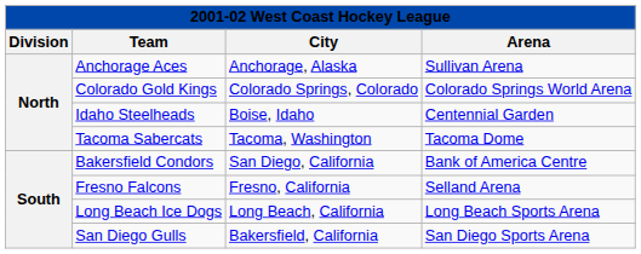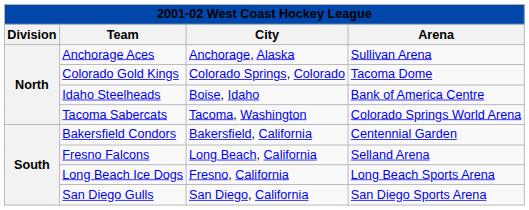Colorado Gold Kings | Arena: Colorado Springs World Arena -> Tacoma Dome
Idaho Steelheads | Arena: Centennial Garden -> Bank of America Centre
Tacoma Sabercats | Arena: Tacoma Dome -> Colorado Springs World Arena
Bakersfield Condors | City: San Diego, California -> Bakersfield, California
Bakersfield Condors | Arena: Bank of America Centre -> Centennial Garden
Fresno Falcons | City: Fresno, California -> Long Beach, California
Long Beach Ice Dogs | City: Long Beach, California -> Fresno, California
San Diego Gulls | City: Bakersfield, California -> San Diego, California
